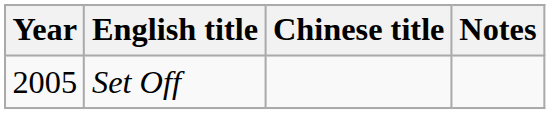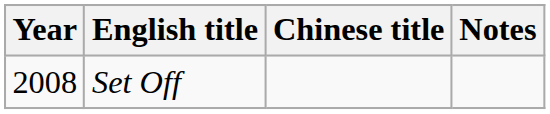Set Off | Year: 2005 -> 2008
